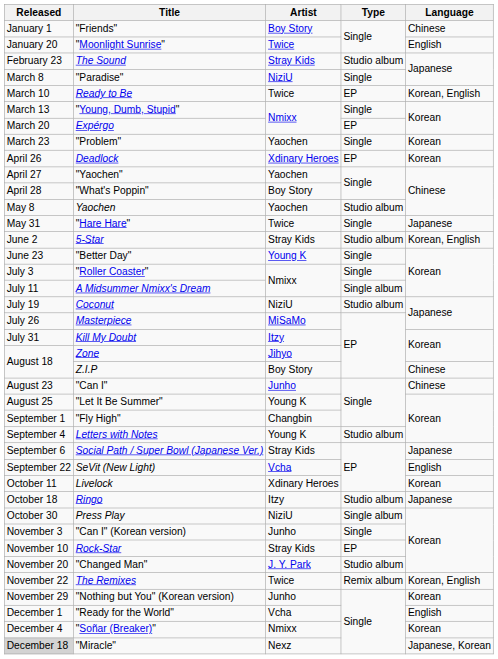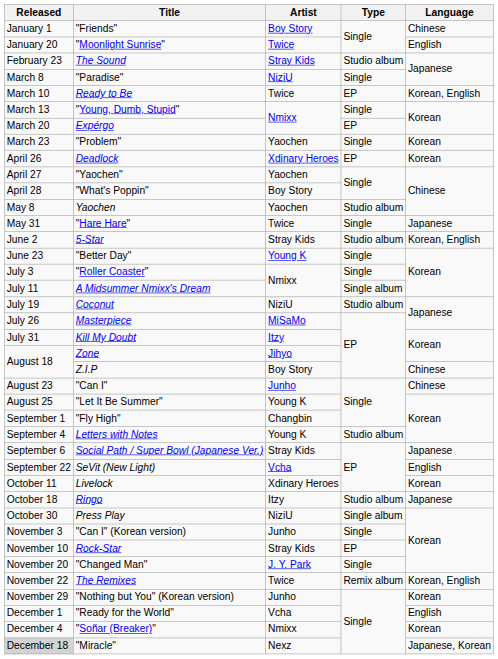"Changed Man" | Type: Studio album -> Single
